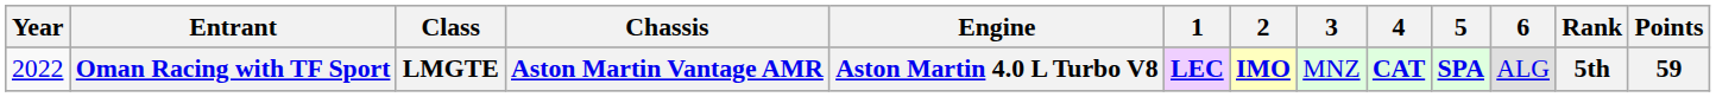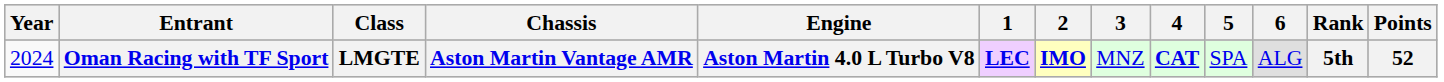Oman Racing with TF Sport | Year: 2022 -> 2024
Oman Racing with TF Sport | 5: bold -> normal
Oman Racing with TF Sport | Points: 59 -> 52
